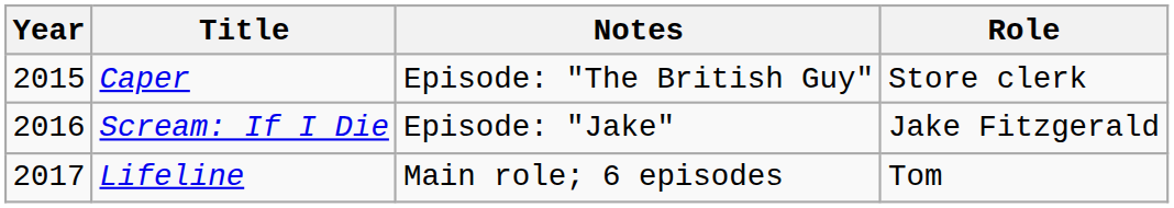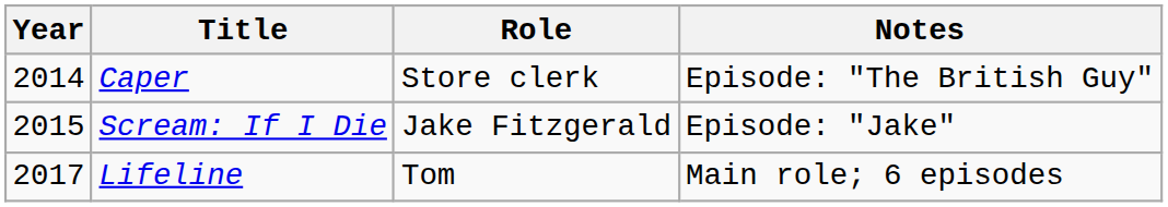columns swapped: Role <-> Notes
Caper | Year: 2015 -> 2014
Scream: If I Die | Year: 2016 -> 2015
